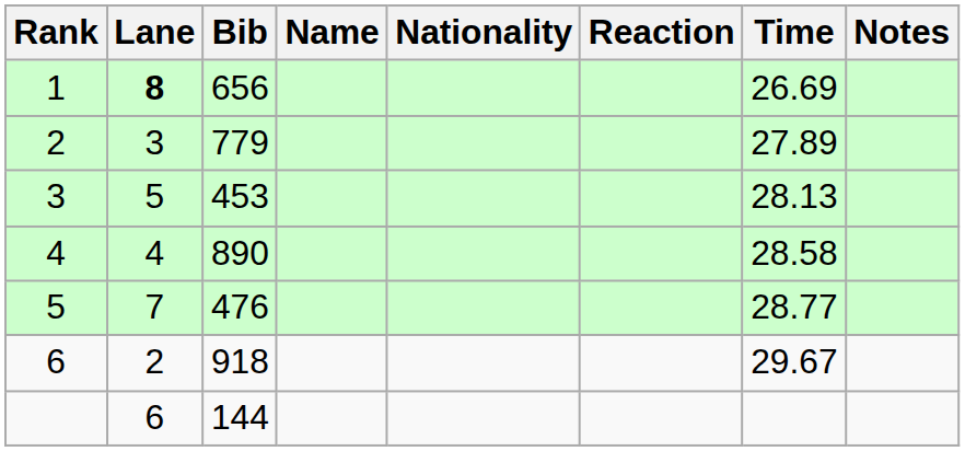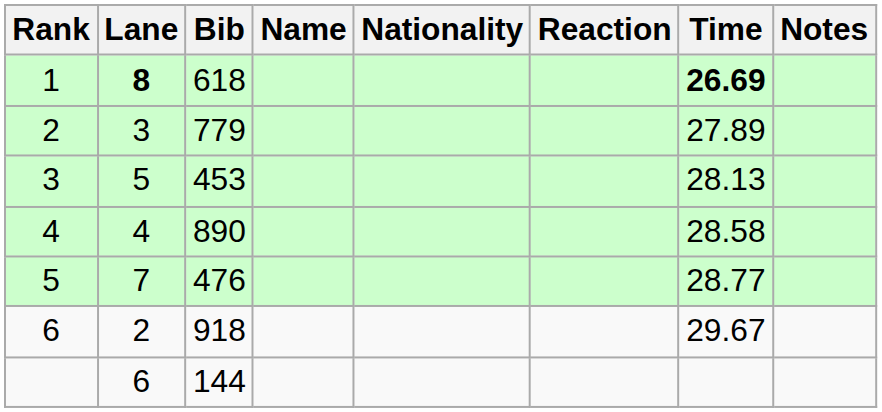1 | Bib: 656 -> 618
1 | Time: normal -> bold
